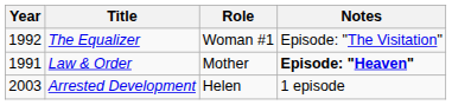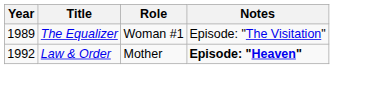The Equalizer | Year: 1992 -> 1989
Law & Order | Year: 1991 -> 1992
- row: 2003 | Arrested Development | Helen | 1 episode
